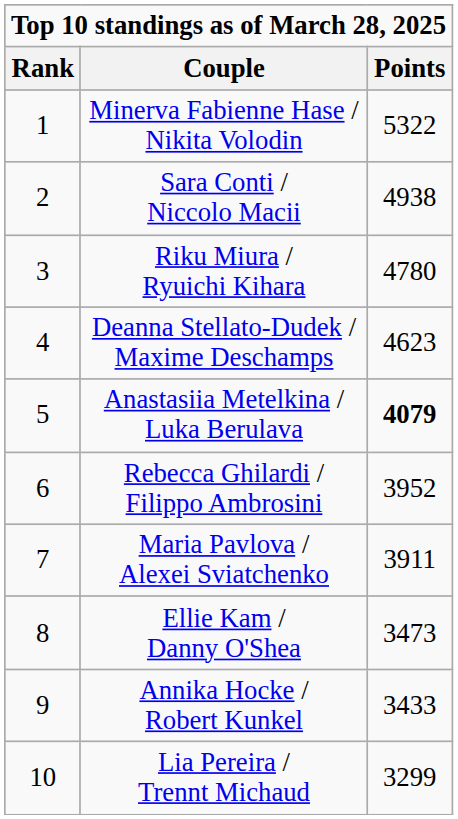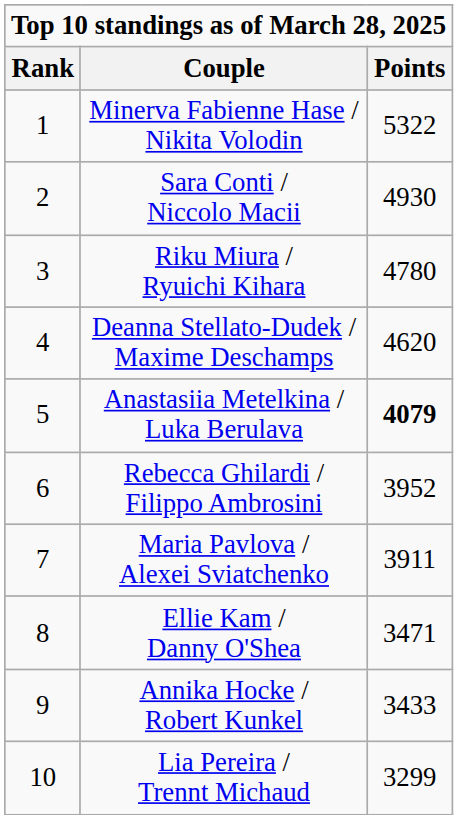Sara Conti / Niccolo Macii | Points: 4938 -> 4930
Deanna Stellato-Dudek / Maxime Deschamps | Points: 4623 -> 4620
Ellie Kam / Danny O'Shea | Points: 3473 -> 3471
